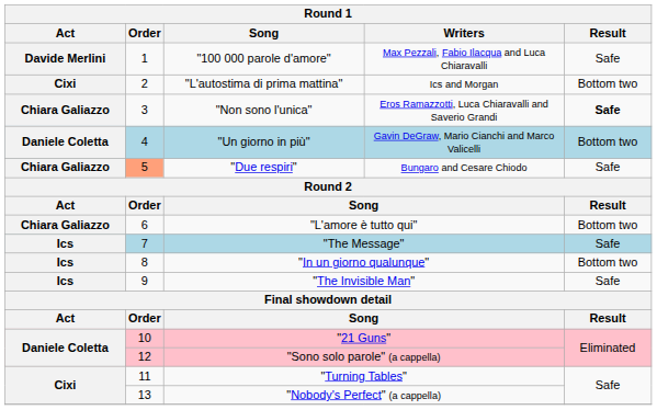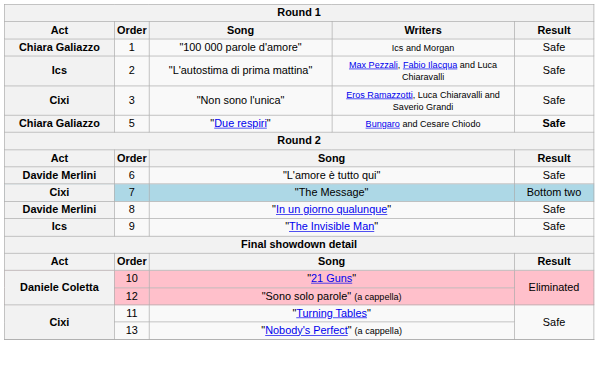"100 000 parole d'amore" | Act: Davide Merlini -> Chiara Galiazzo
"100 000 parole d'amore" | Writers: Max Pezzali, Fabio Ilacqua and Luca Chiaravalli -> Ics and Morgan
"L'autostima di prima mattina" | Act: Cixi -> Ics
"L'autostima di prima mattina" | Writers: Ics and Morgan -> Max Pezzali, Fabio Ilacqua and Luca Chiaravalli
"L'autostima di prima mattina" | Result: Bottom two -> Safe
"Non sono l'unica" | Act: Chiara Galiazzo -> Cixi
"Non sono l'unica" | Result: bold -> normal
- row: Daniele Coletta | 4 | "Un giorno in più" | Gavin DeGraw, Mario Cianchi and Marco Valicelli | Bottom two
"Due respiri" | Order: lightsalmon background -> no background
"Due respiri" | Result: normal -> bold
"L'amore è tutto qui" | Act: Chiara Galiazzo -> Davide Merlini
"L'amore è tutto qui" | Result: Bottom two -> Safe
"The Message" | Act: Ics -> Cixi
"The Message" | Result: Safe -> Bottom two
"In un giorno qualunque" | Act: Ics -> Davide Merlini
"In un giorno qualunque" | Result: Bottom two -> Safe
